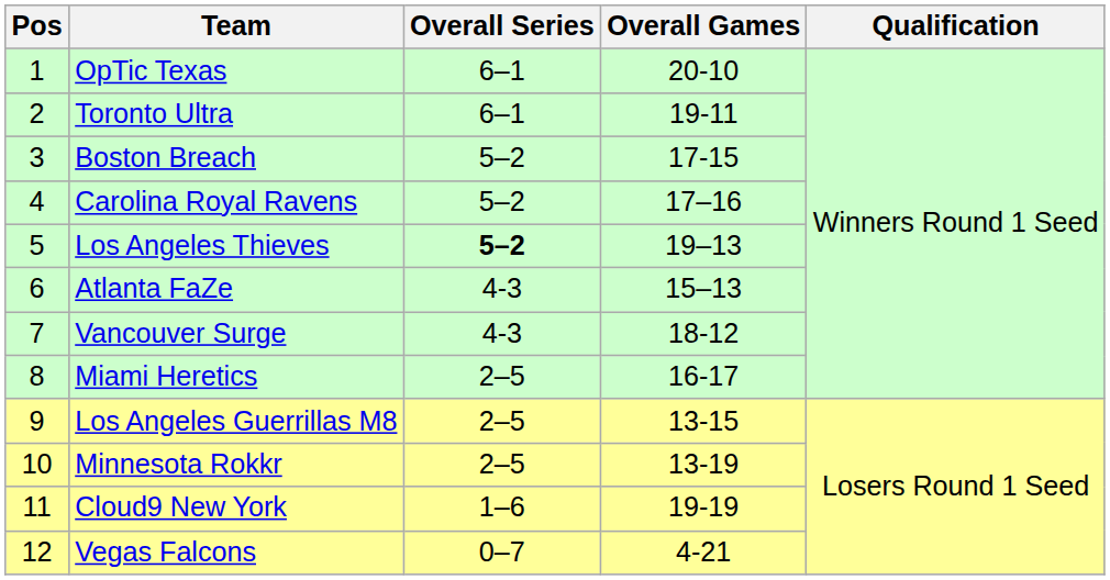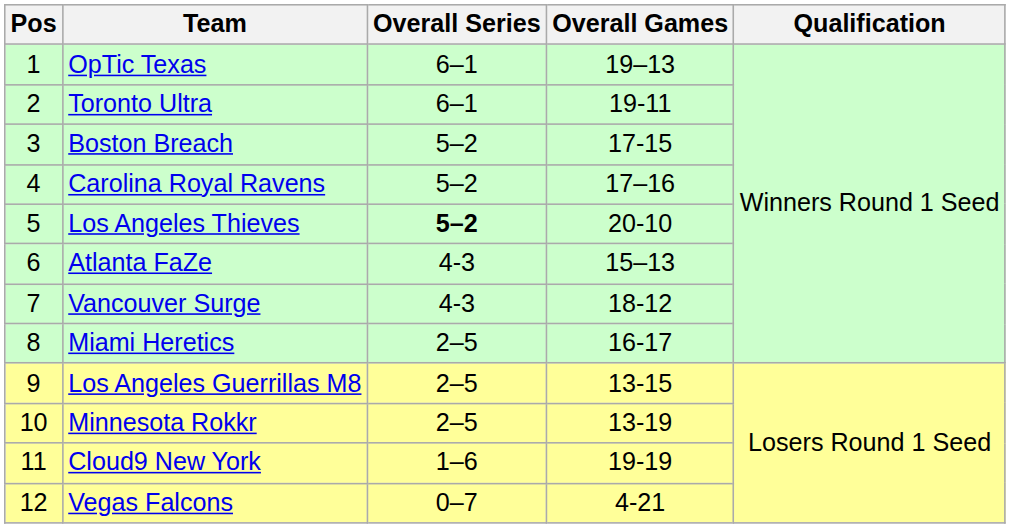OpTic Texas | Overall Games: 20-10 -> 19–13
Los Angeles Thieves | Overall Games: 19–13 -> 20-10
